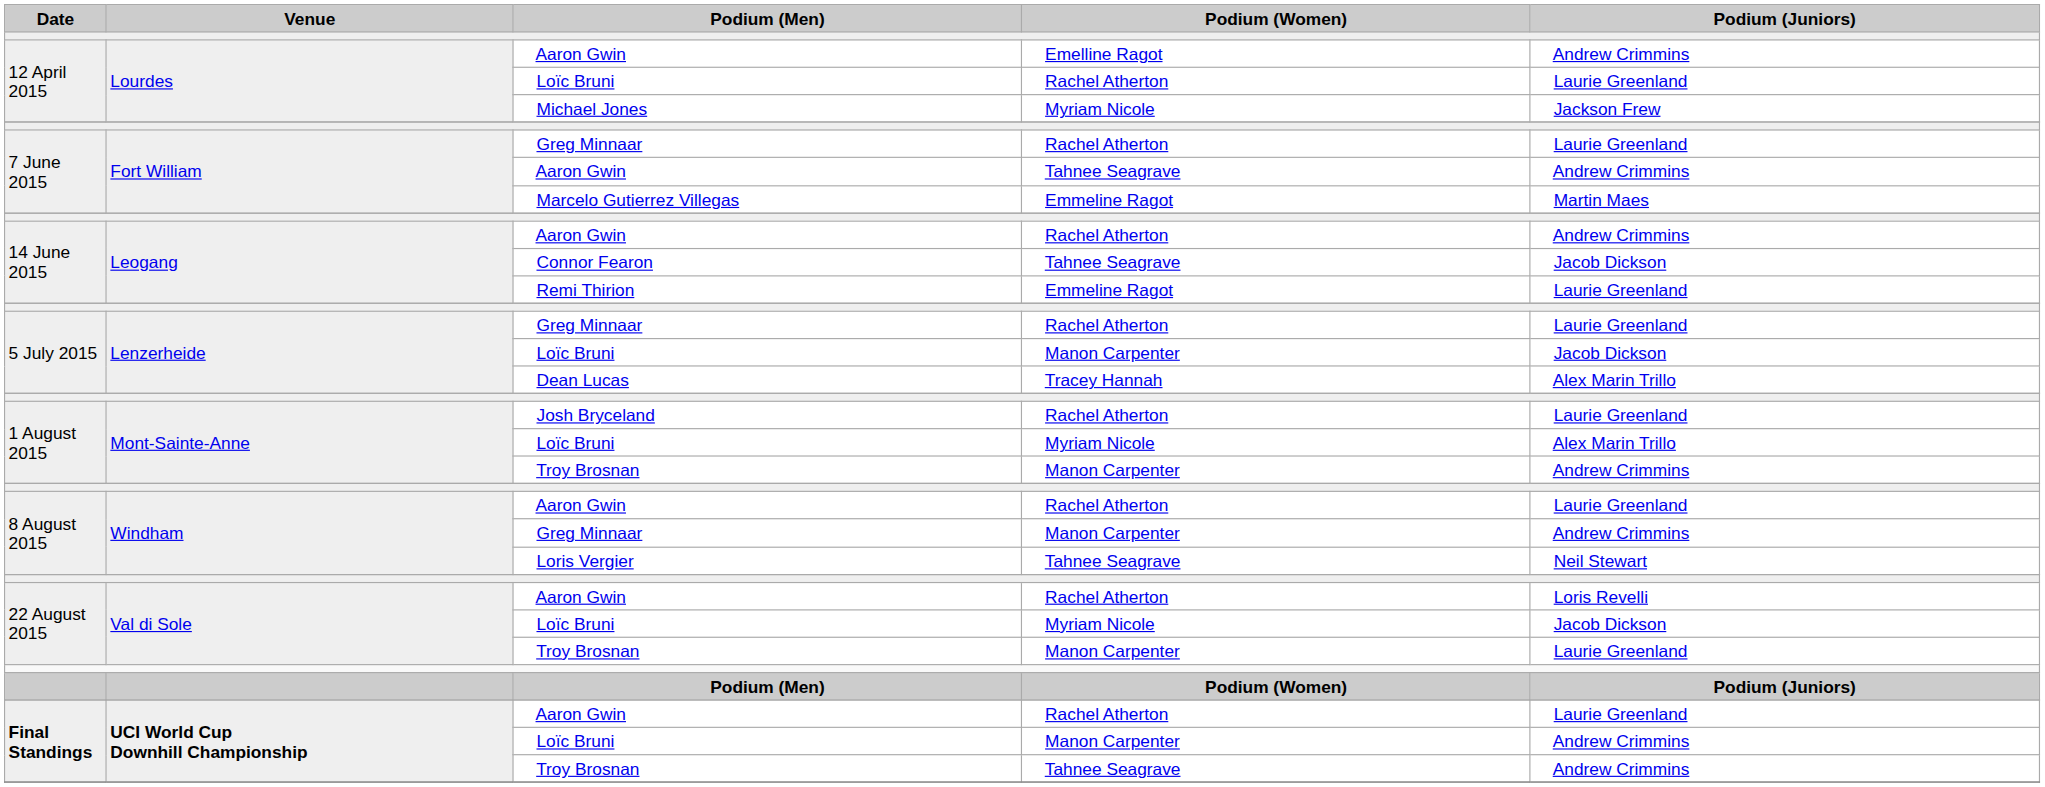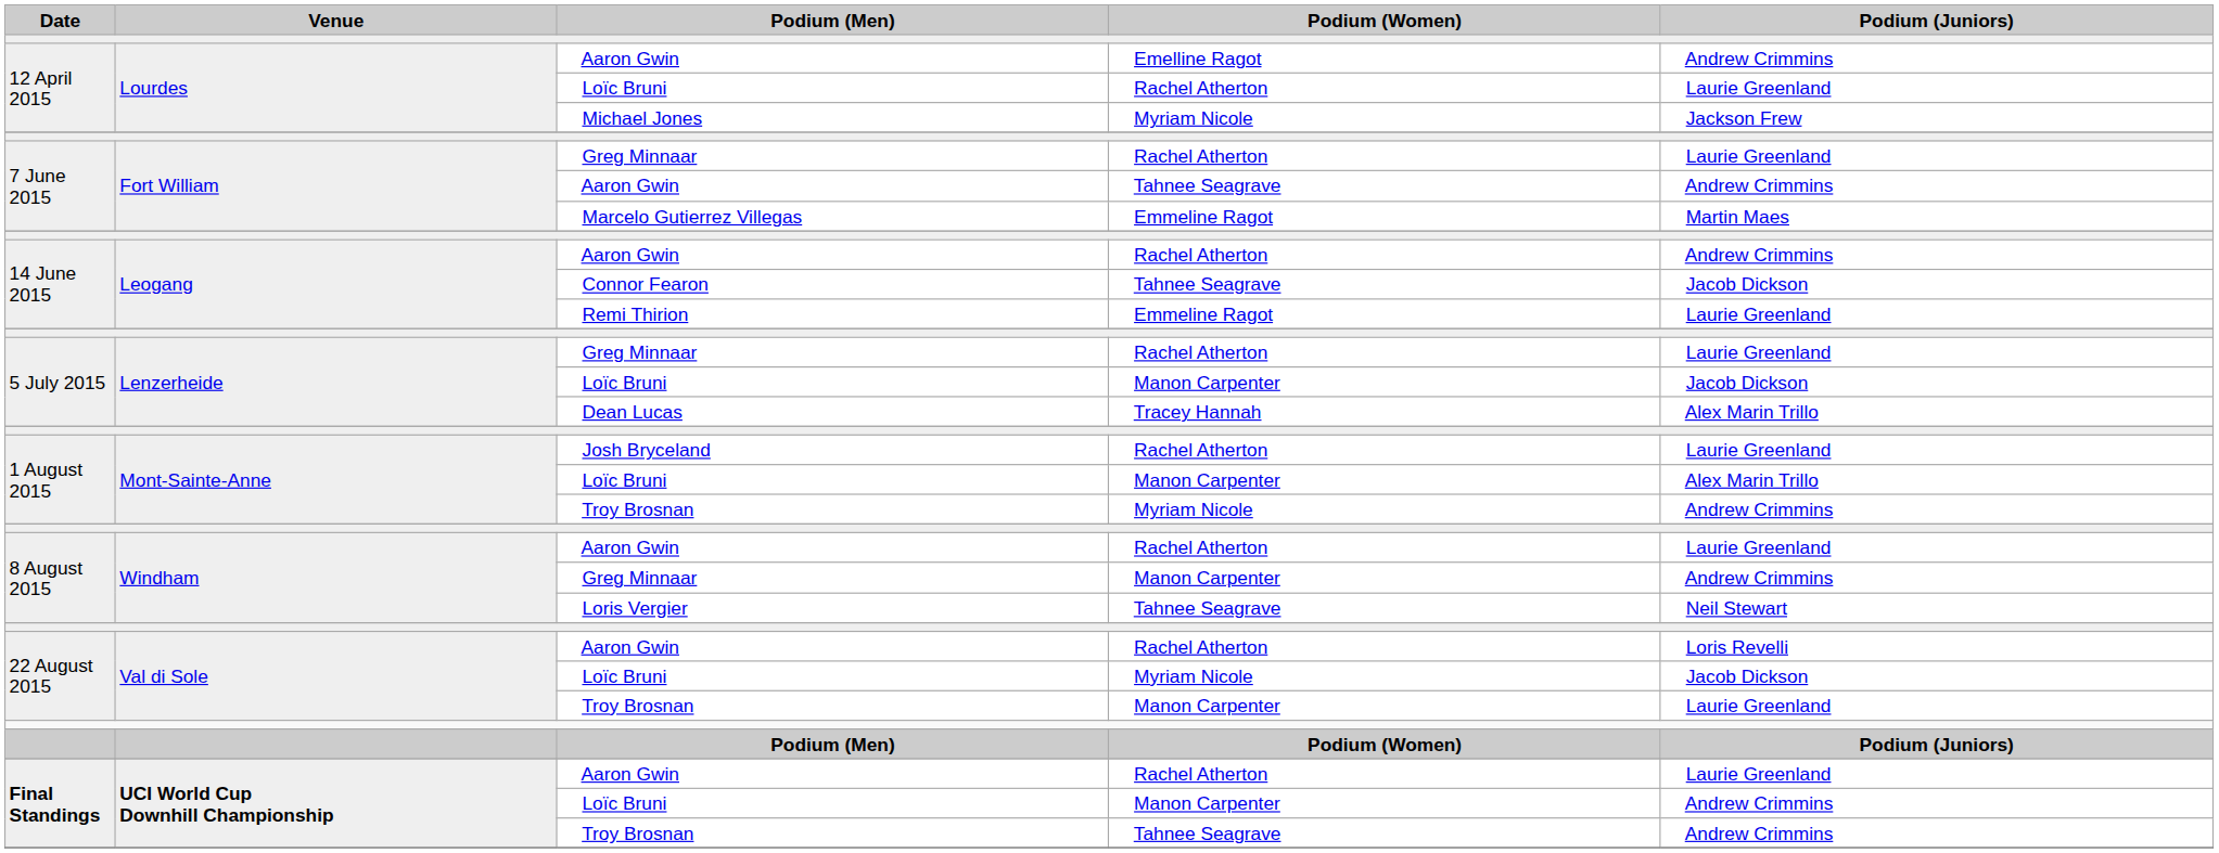1 August 2015 / Loïc Bruni | Podium (Women): Myriam Nicole -> Manon Carpenter
1 August 2015 / Troy Brosnan | Podium (Women): Manon Carpenter -> Myriam Nicole
